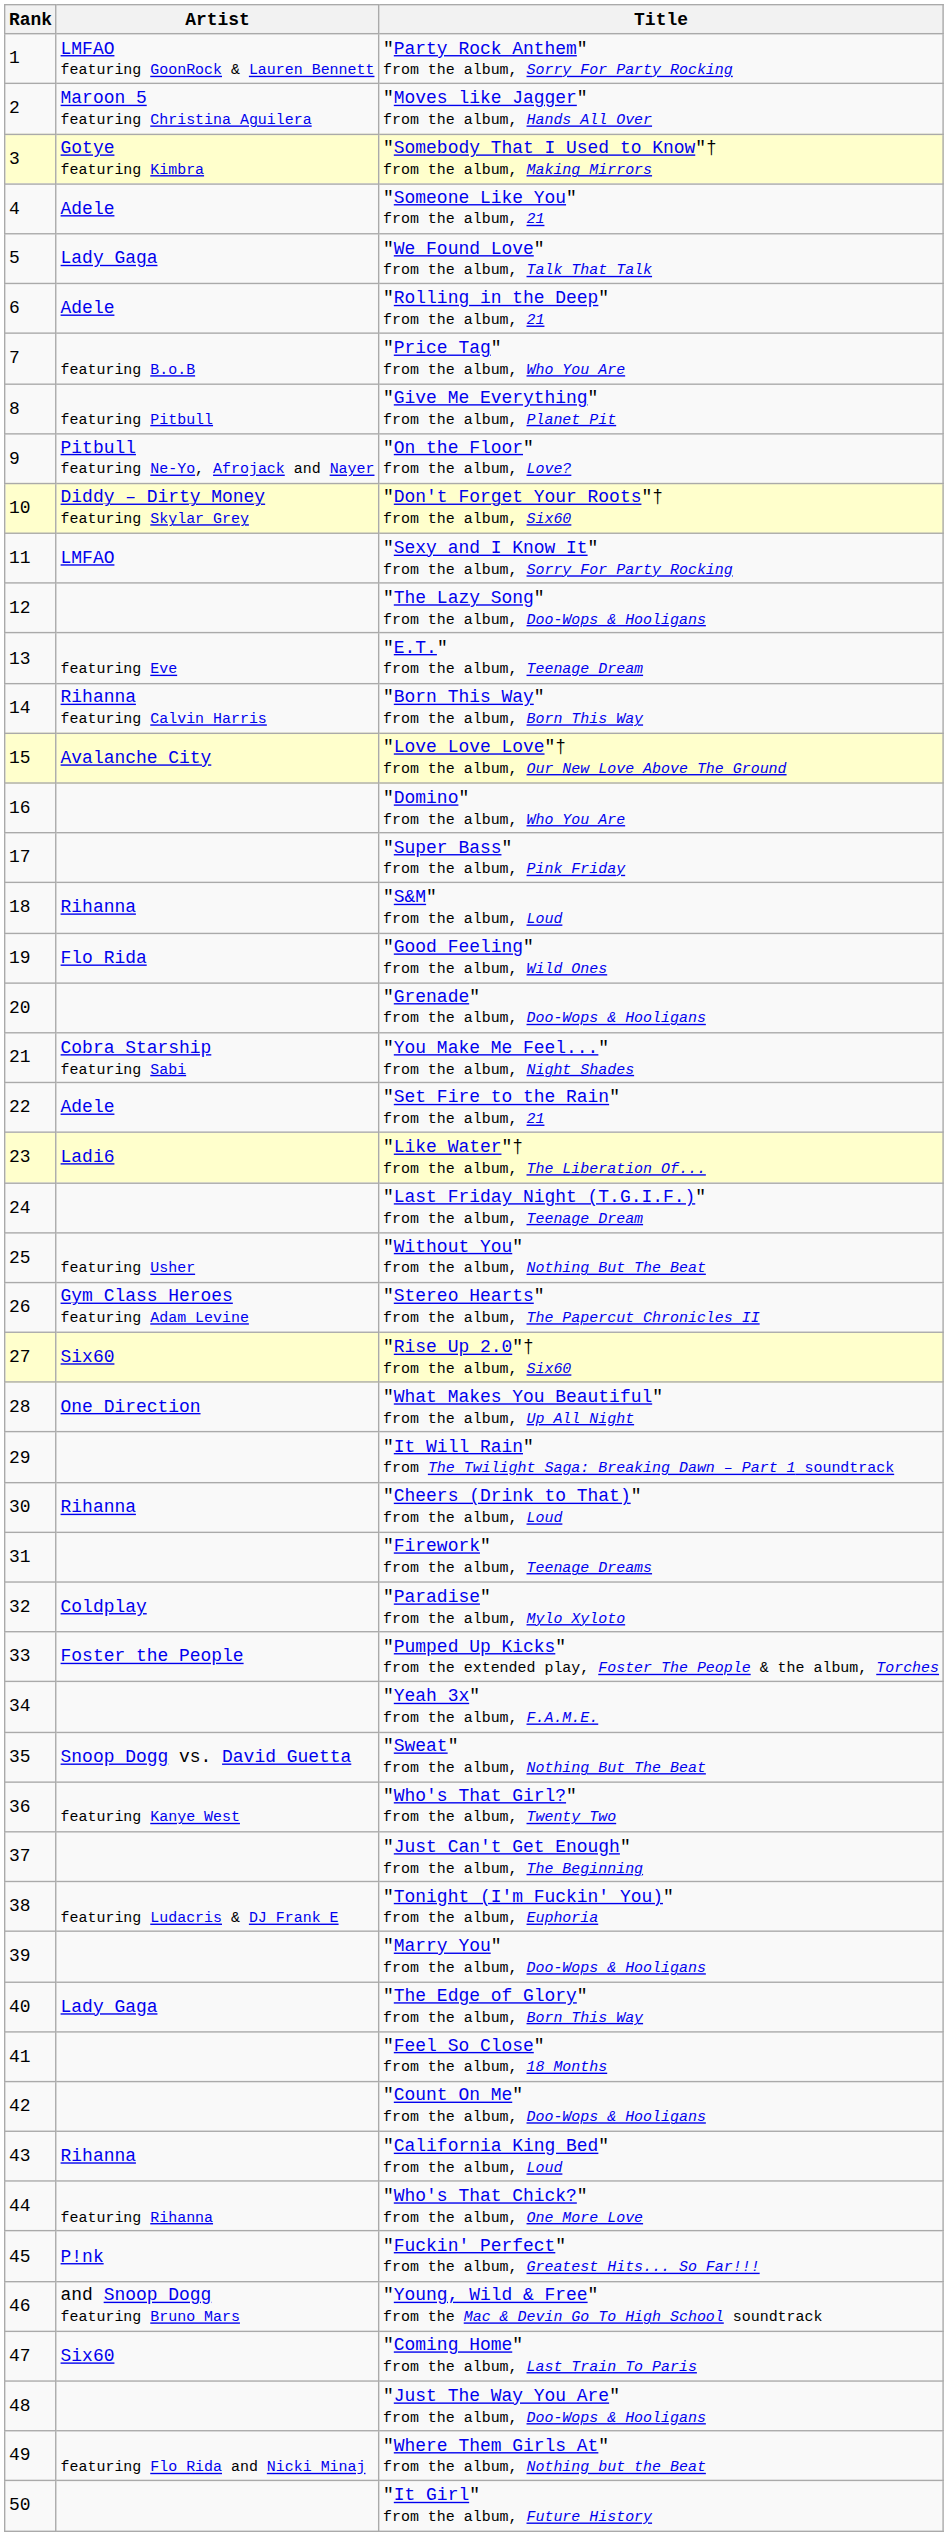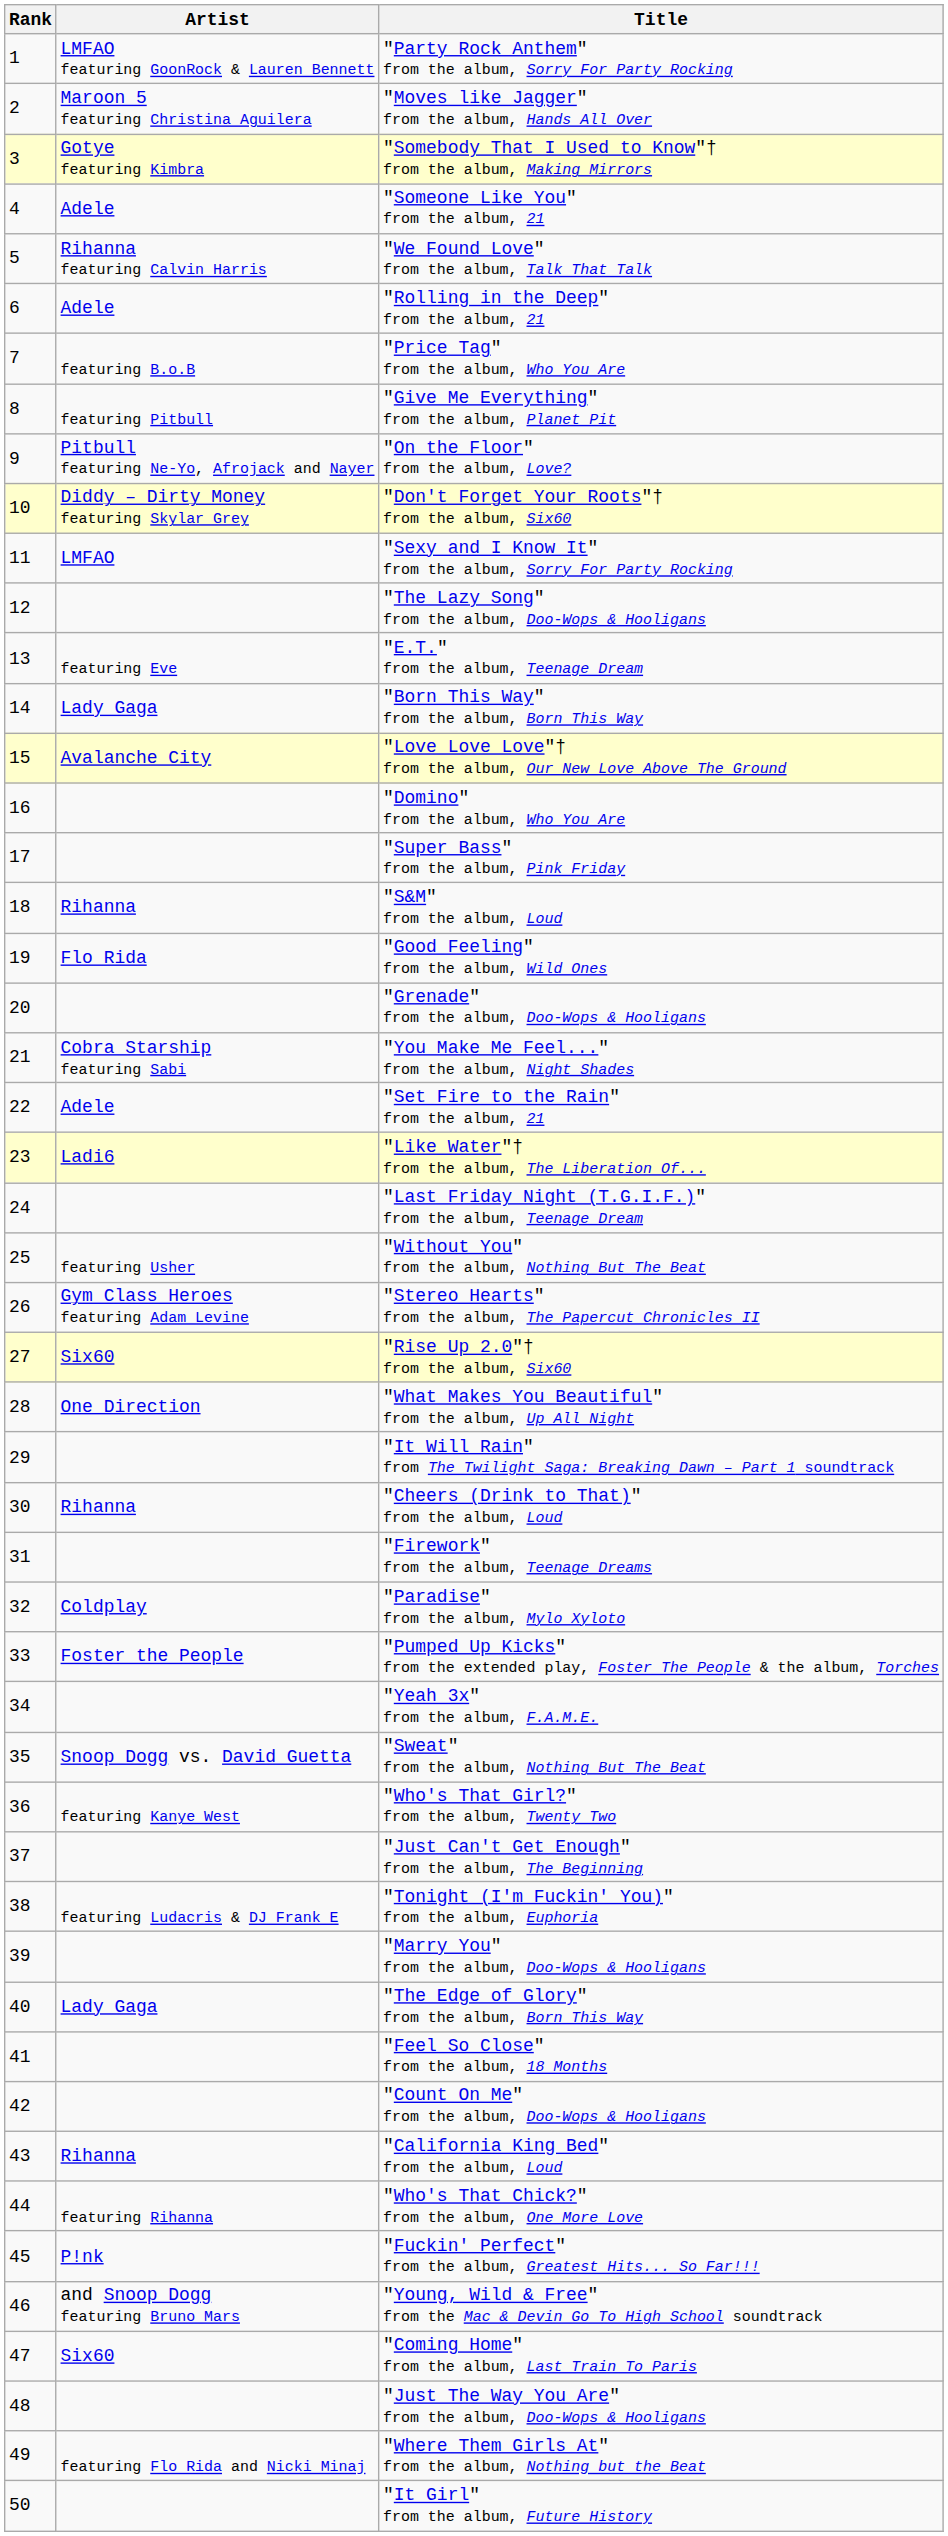"We Found Love" from the album, Talk That Talk | Artist: Lady Gaga -> Rihanna featuring Calvin Harris
"Born This Way" from the album, Born This Way | Artist: Rihanna featuring Calvin Harris -> Lady Gaga
